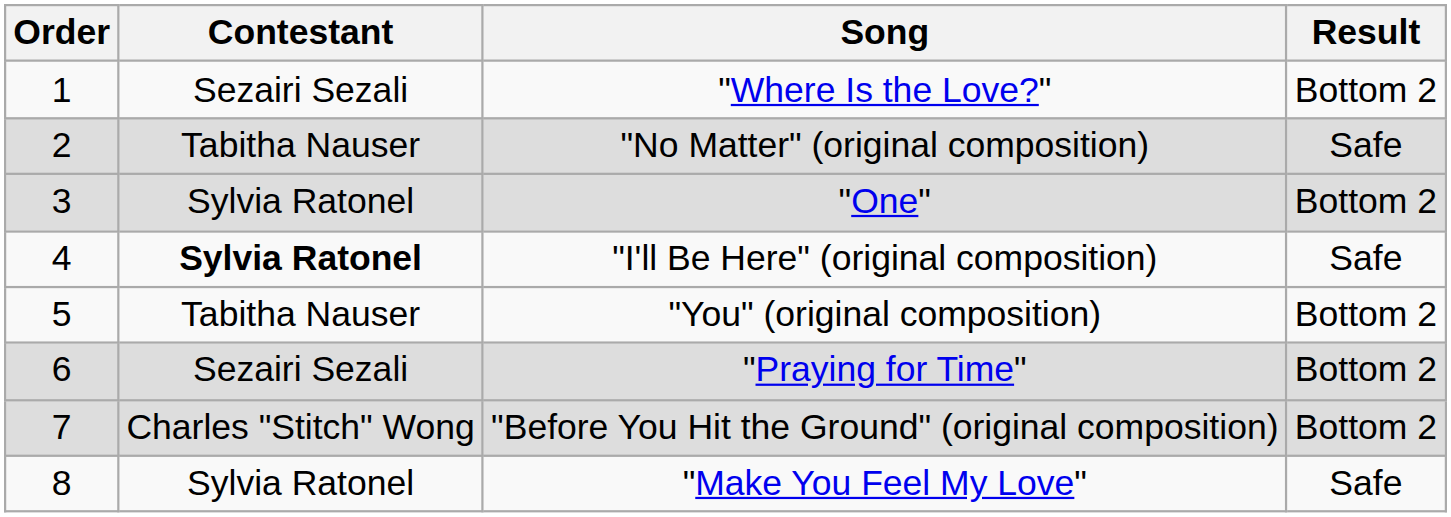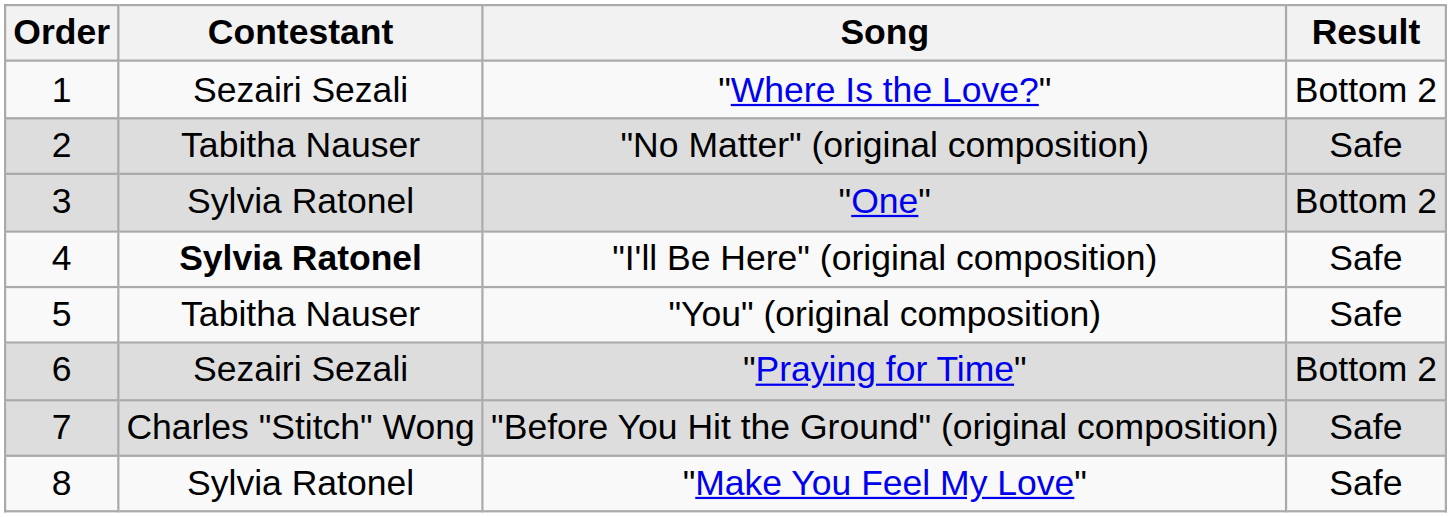"You" (original composition) | Result: Bottom 2 -> Safe
"Before You Hit the Ground" (original composition) | Result: Bottom 2 -> Safe
